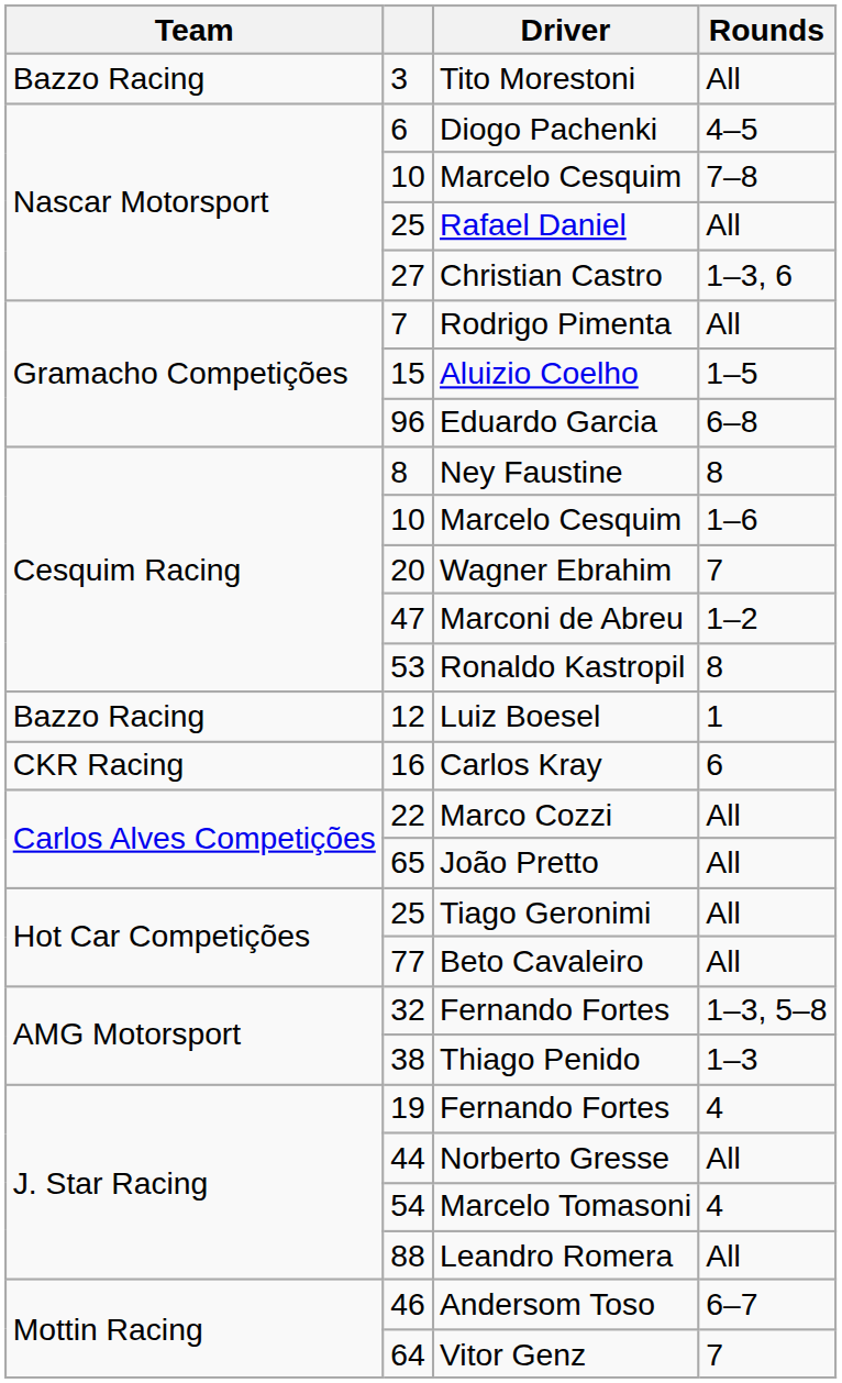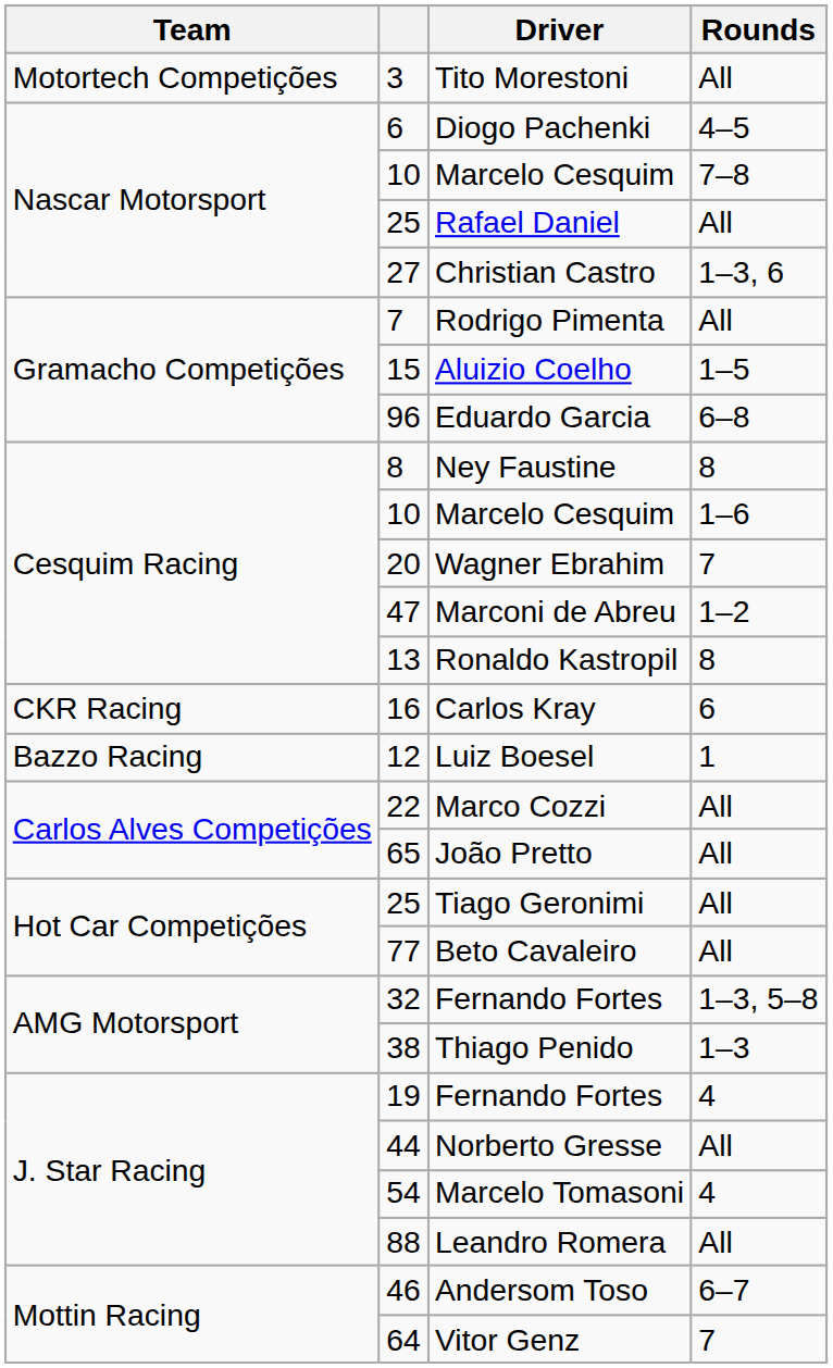Tito Morestoni | Team: Bazzo Racing -> Motortech Competições
Ronaldo Kastropil | column 2: 53 -> 13
rows swapped: Luiz Boesel <-> Carlos Kray
